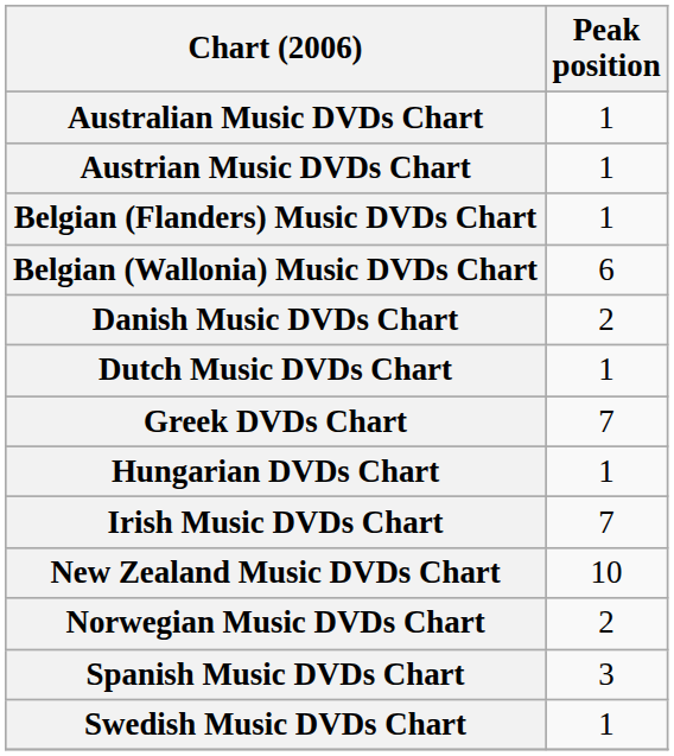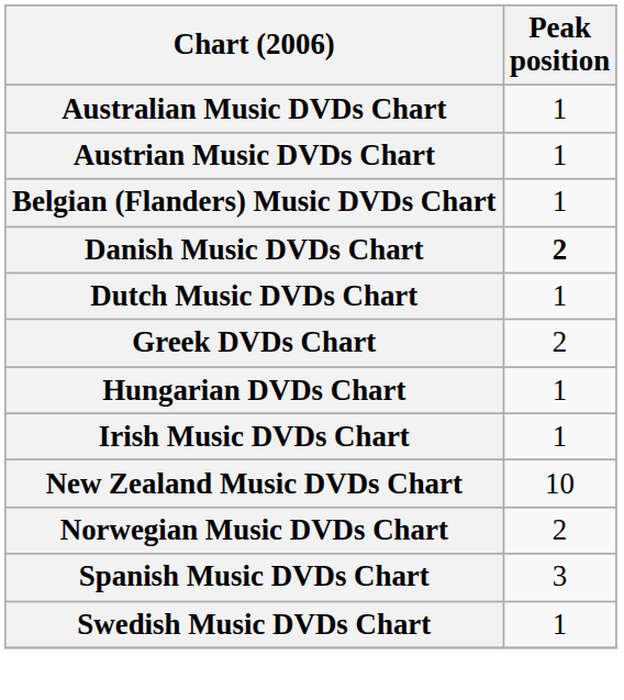- row: Belgian (Wallonia) Music DVDs Chart | 6
Danish Music DVDs Chart | Peak position: normal -> bold
Greek DVDs Chart | Peak position: 7 -> 2
Irish Music DVDs Chart | Peak position: 7 -> 1
